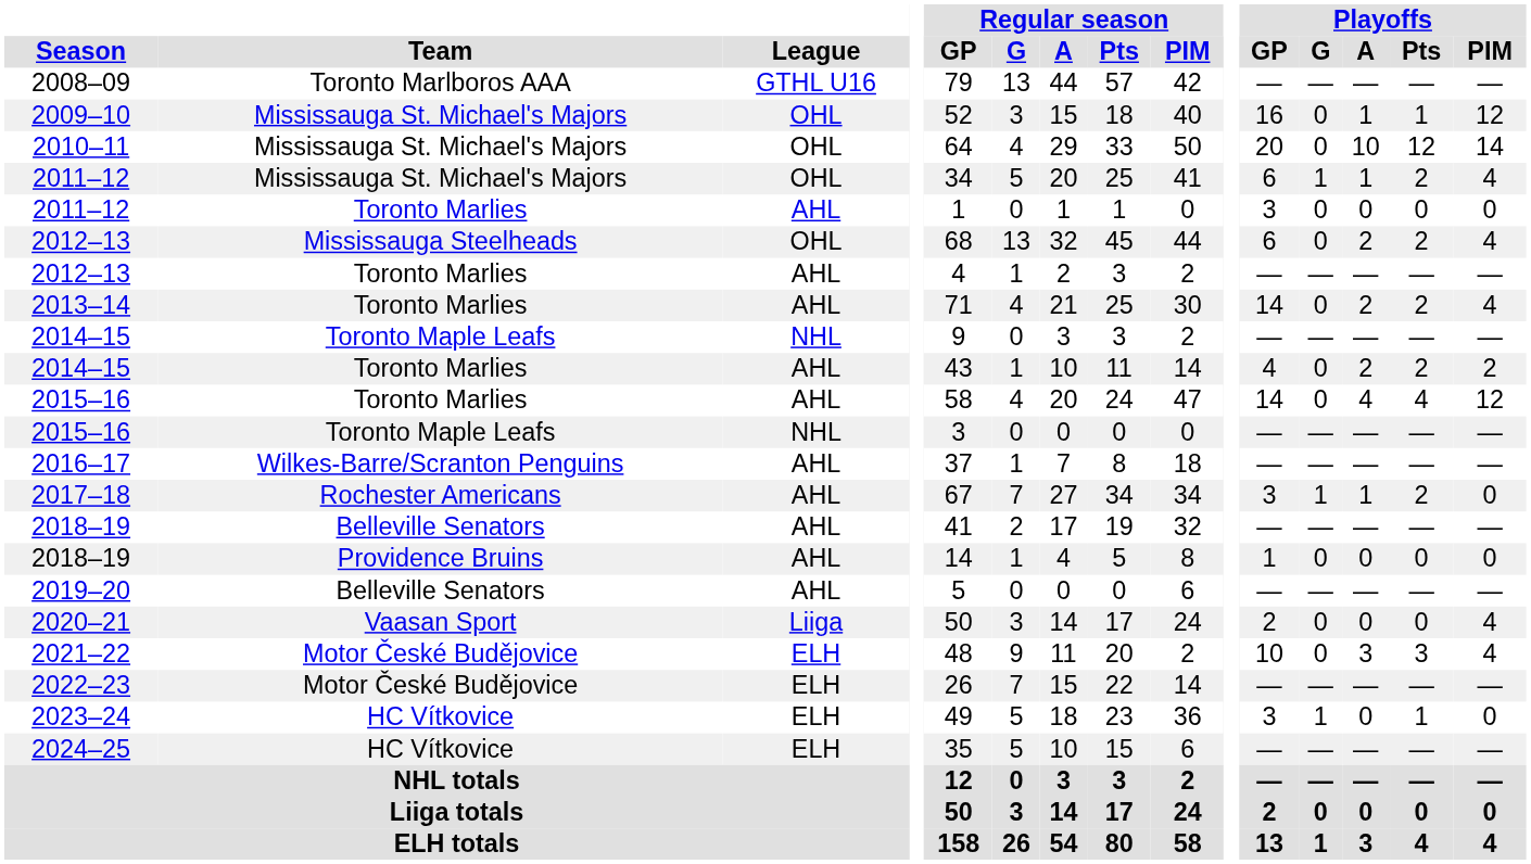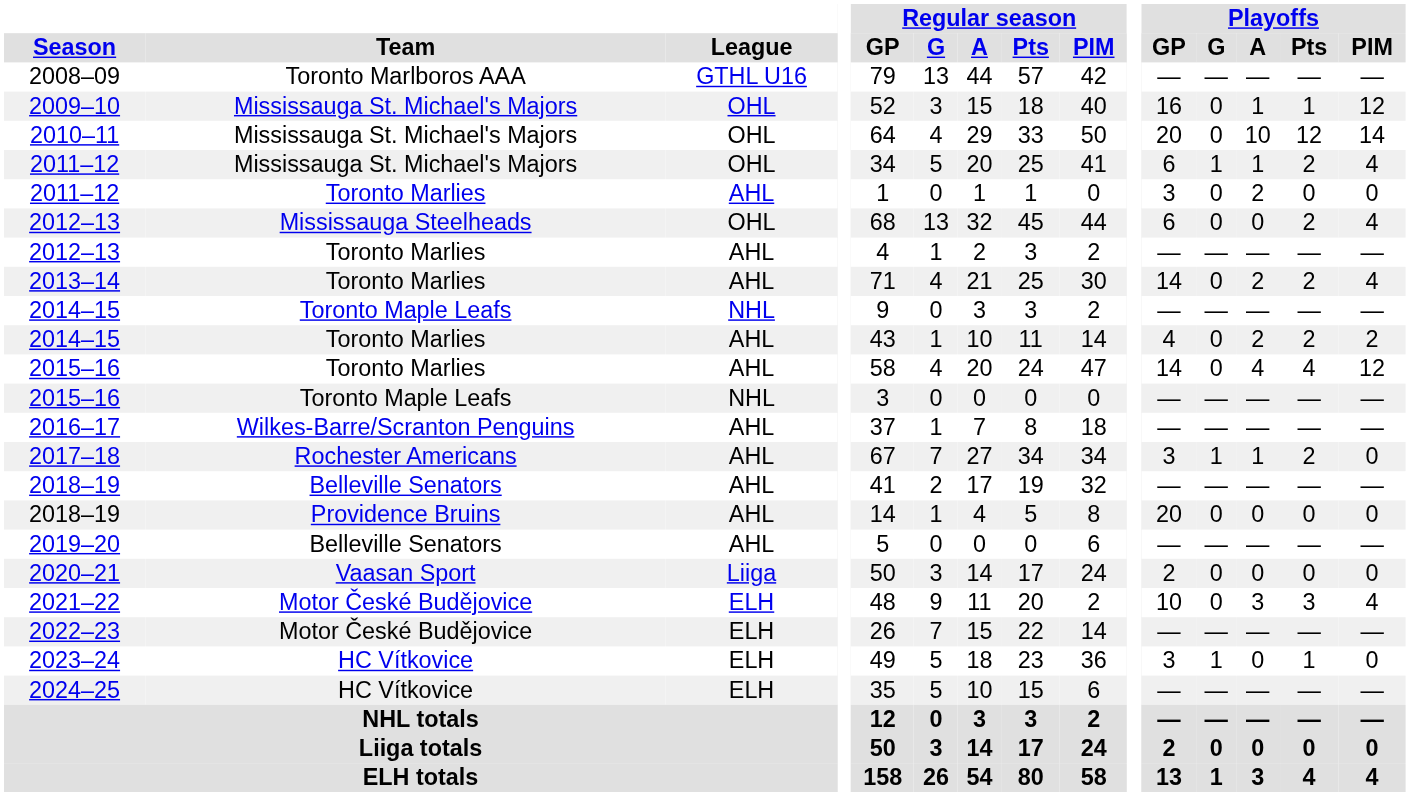2011–12 / Toronto Marlies | Playoffs / A: 0 -> 2
2012–13 / Mississauga Steelheads | Playoffs / A: 2 -> 0
2018–19 / Providence Bruins | Playoffs / GP: 1 -> 20
2020–21 | Playoffs / PIM: 4 -> 0
